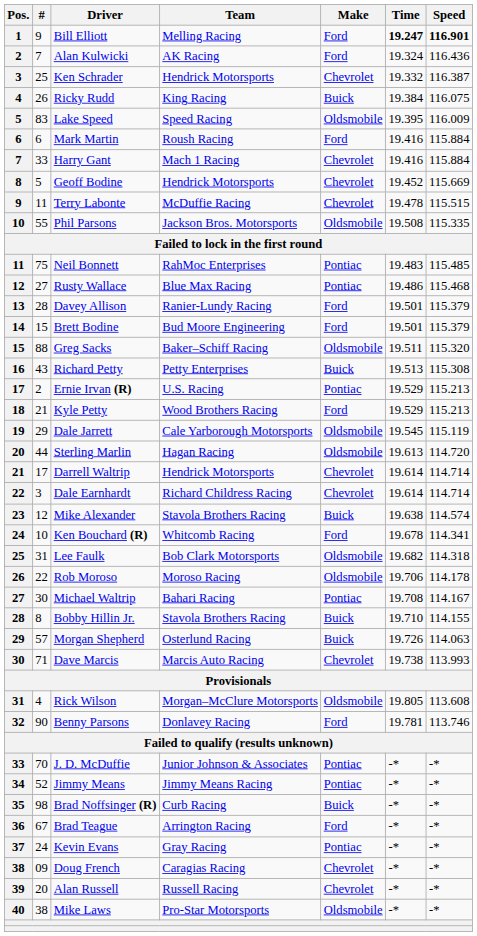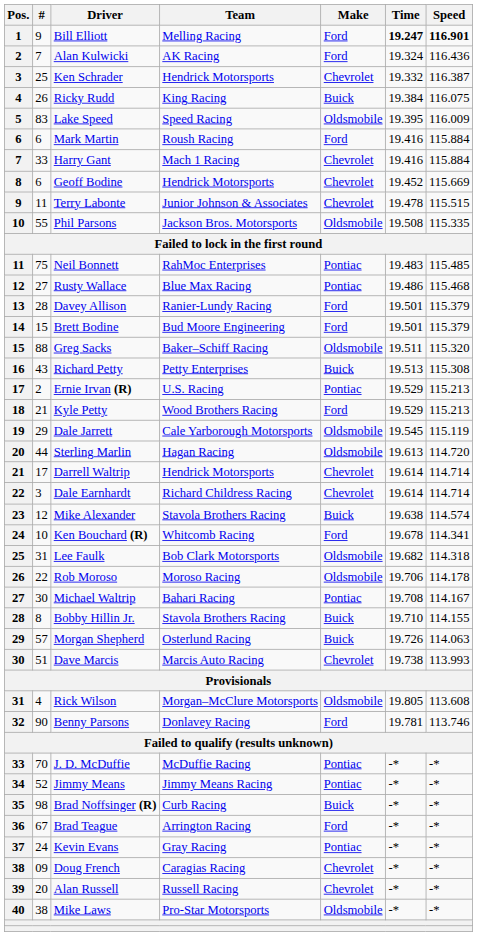Geoff Bodine | #: 5 -> 6
Terry Labonte | Team: McDuffie Racing -> Junior Johnson & Associates
Dave Marcis | #: 71 -> 51
J. D. McDuffie | Team: Junior Johnson & Associates -> McDuffie Racing
